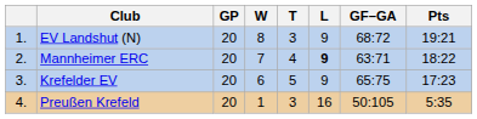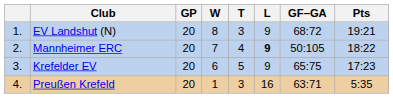Mannheimer ERC | GF–GA: 63:71 -> 50:105
Preußen Krefeld | GF–GA: 50:105 -> 63:71
